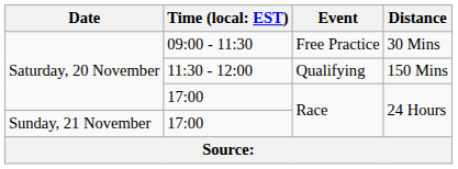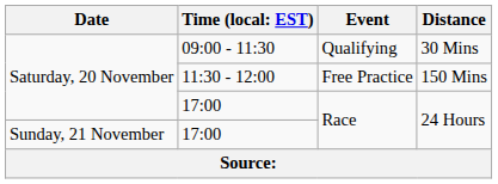09:00 - 11:30 | Event: Free Practice -> Qualifying
11:30 - 12:00 | Event: Qualifying -> Free Practice
